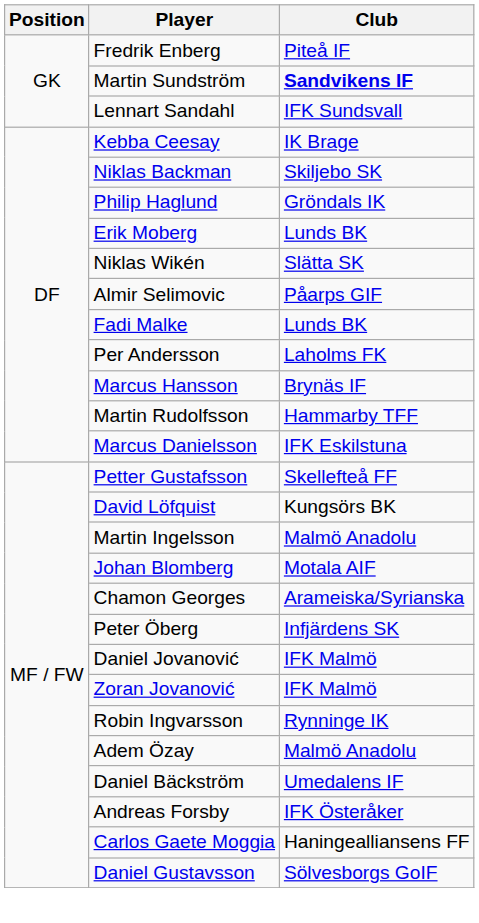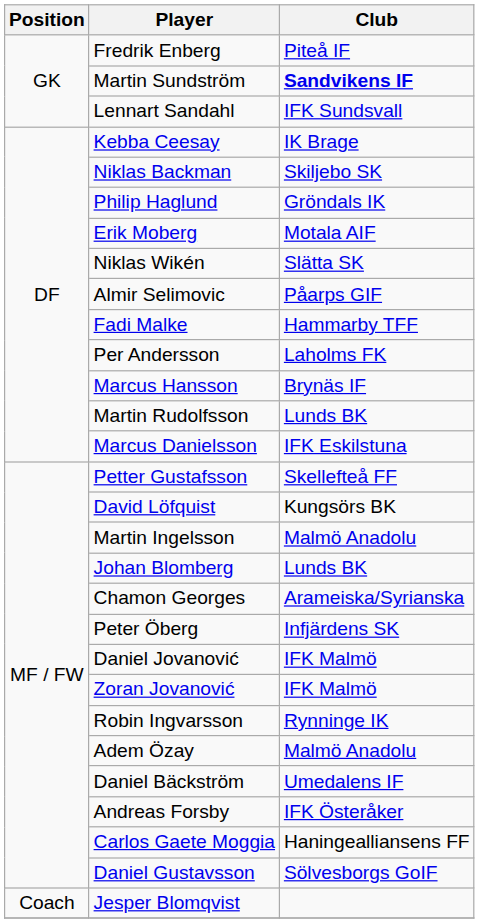Erik Moberg | Club: Lunds BK -> Motala AIF
Fadi Malke | Club: Lunds BK -> Hammarby TFF
Martin Rudolfsson | Club: Hammarby TFF -> Lunds BK
Johan Blomberg | Club: Motala AIF -> Lunds BK
+ row: Coach | Jesper Blomqvist
